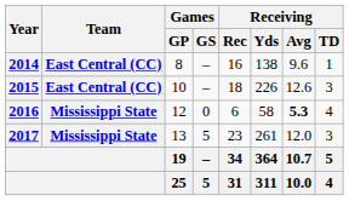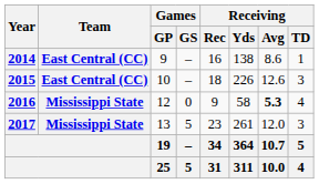2014 | Games / GP: 8 -> 9
2014 | Receiving / Avg: 9.6 -> 8.6
2016 | Receiving / Rec: 6 -> 9
